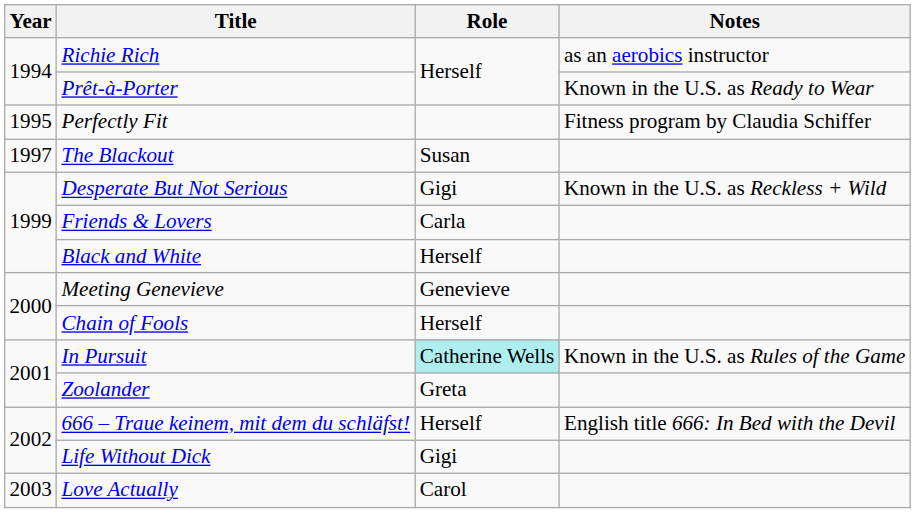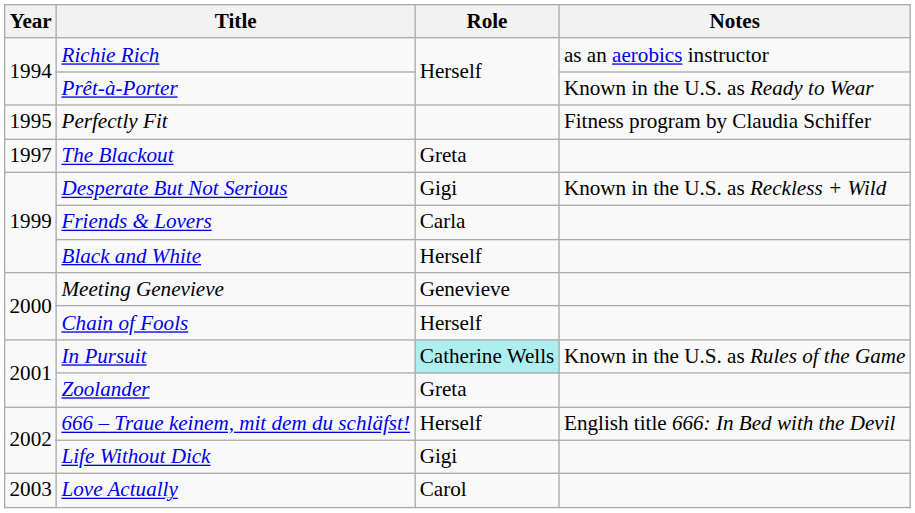The Blackout | Role: Susan -> Greta
